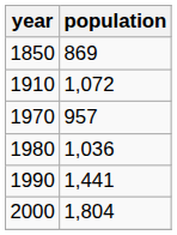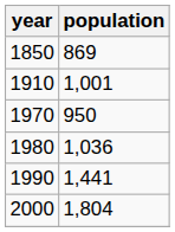1910 | population: 1,072 -> 1,001
1970 | population: 957 -> 950
